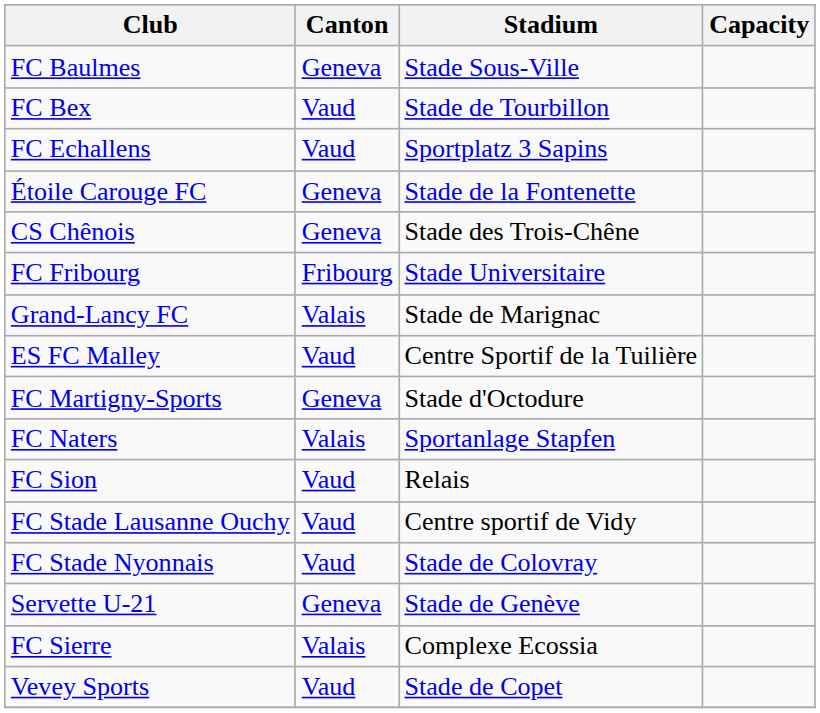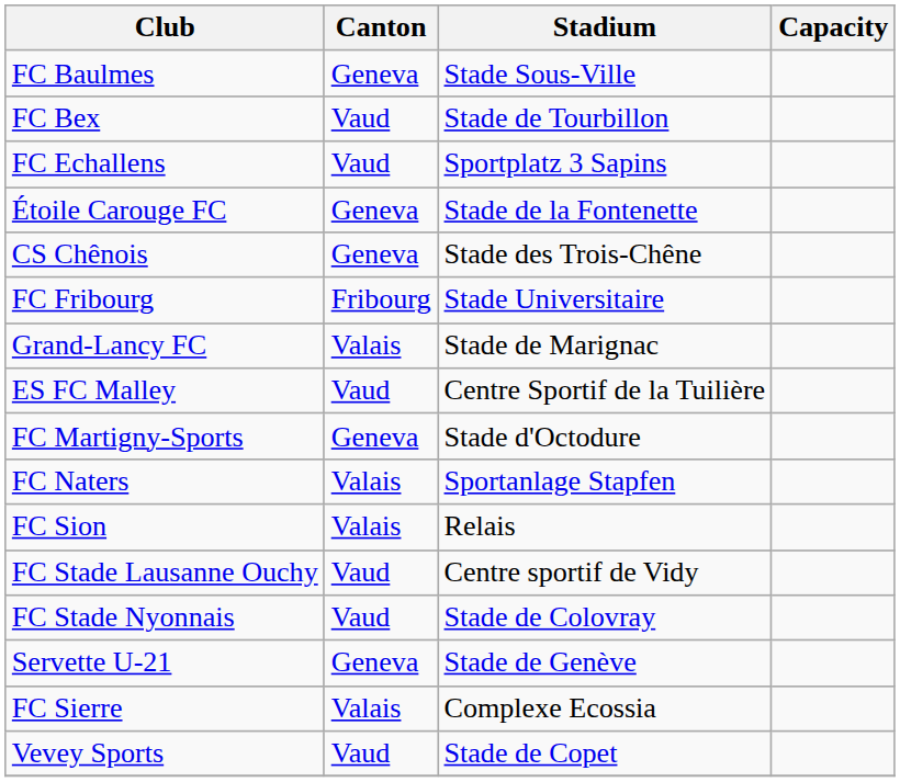FC Sion | Canton: Vaud -> Valais
